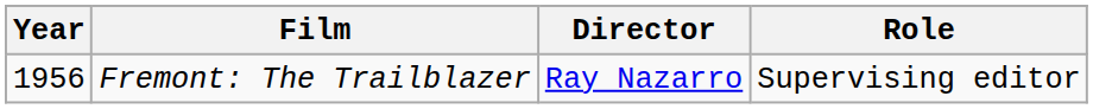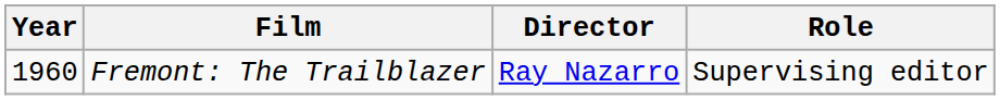Fremont: The Trailblazer | Year: 1956 -> 1960
